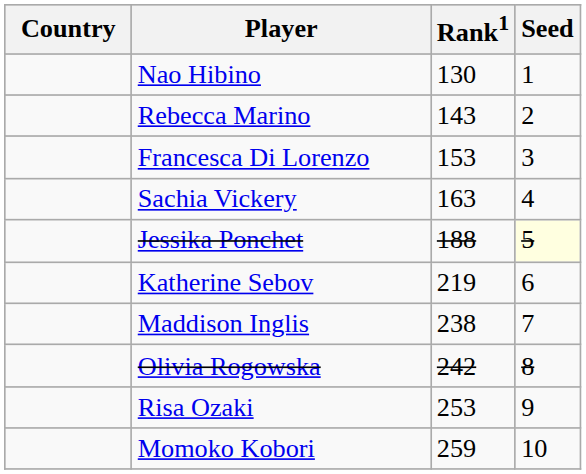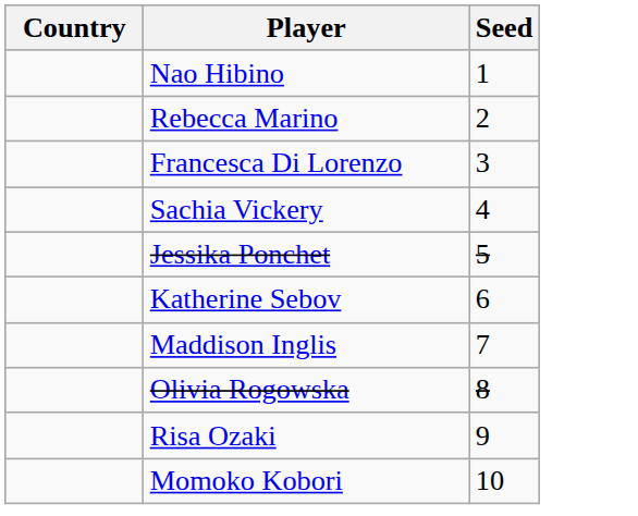- column: Rank1 | 130 | 143 | 153 | 163 | 188 | 219 | 238 | 242 | 253 | 259
Jessika Ponchet | Seed: lightyellow background -> no background
